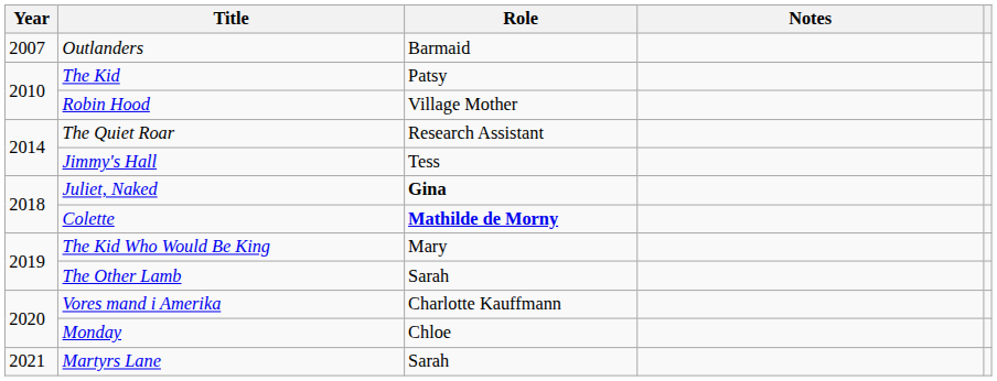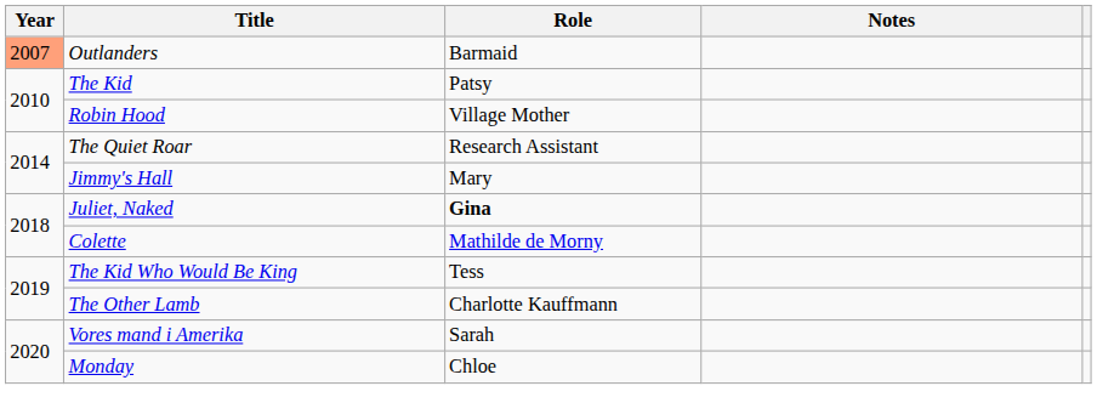Outlanders | Year: no background -> lightsalmon background
Jimmy's Hall | Role: Tess -> Mary
Colette | Role: bold -> normal
The Kid Who Would Be King | Role: Mary -> Tess
The Other Lamb | Role: Sarah -> Charlotte Kauffmann
Vores mand i Amerika | Role: Charlotte Kauffmann -> Sarah
- row: 2021 | Martyrs Lane | Sarah
